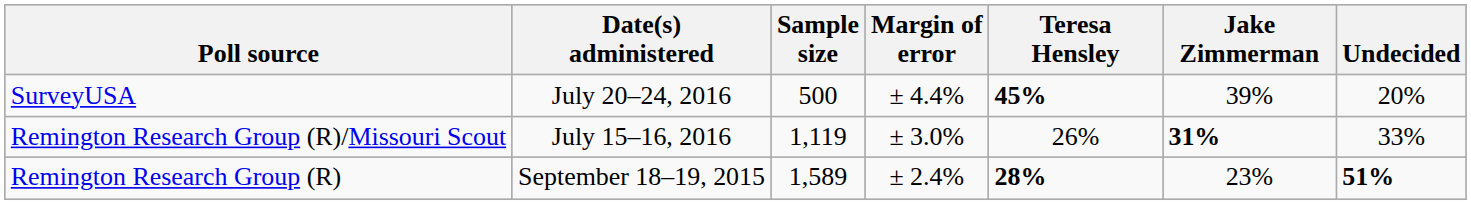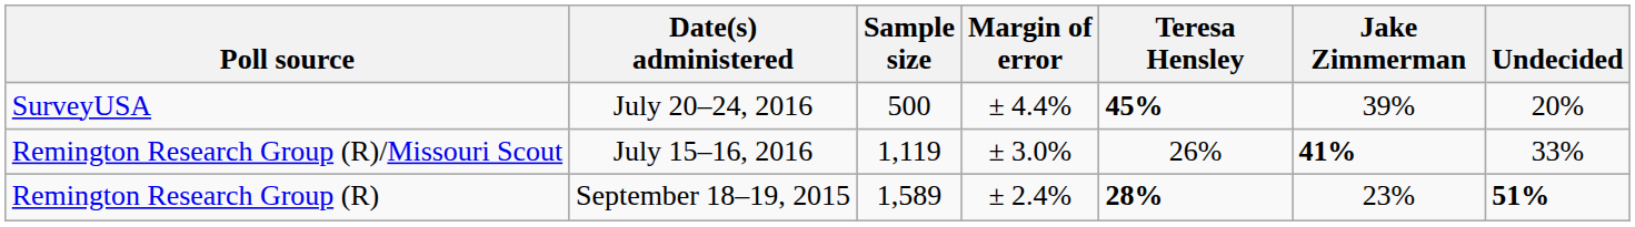Remington Research Group (R)/Missouri Scout | Jake Zimmerman: 31% -> 41%
